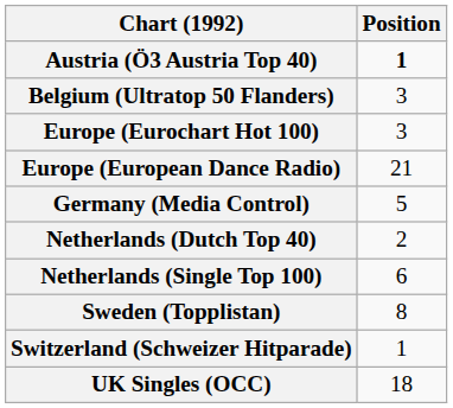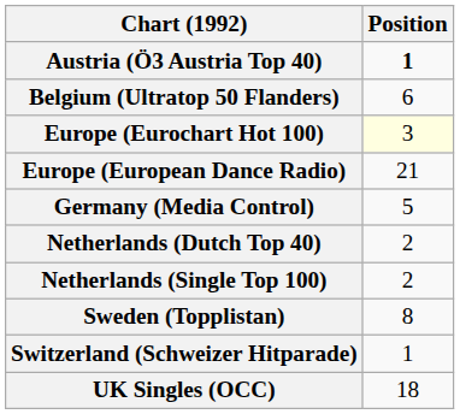Belgium (Ultratop 50 Flanders) | Position: 3 -> 6
Europe (Eurochart Hot 100) | Position: no background -> lightyellow background
Netherlands (Single Top 100) | Position: 6 -> 2
